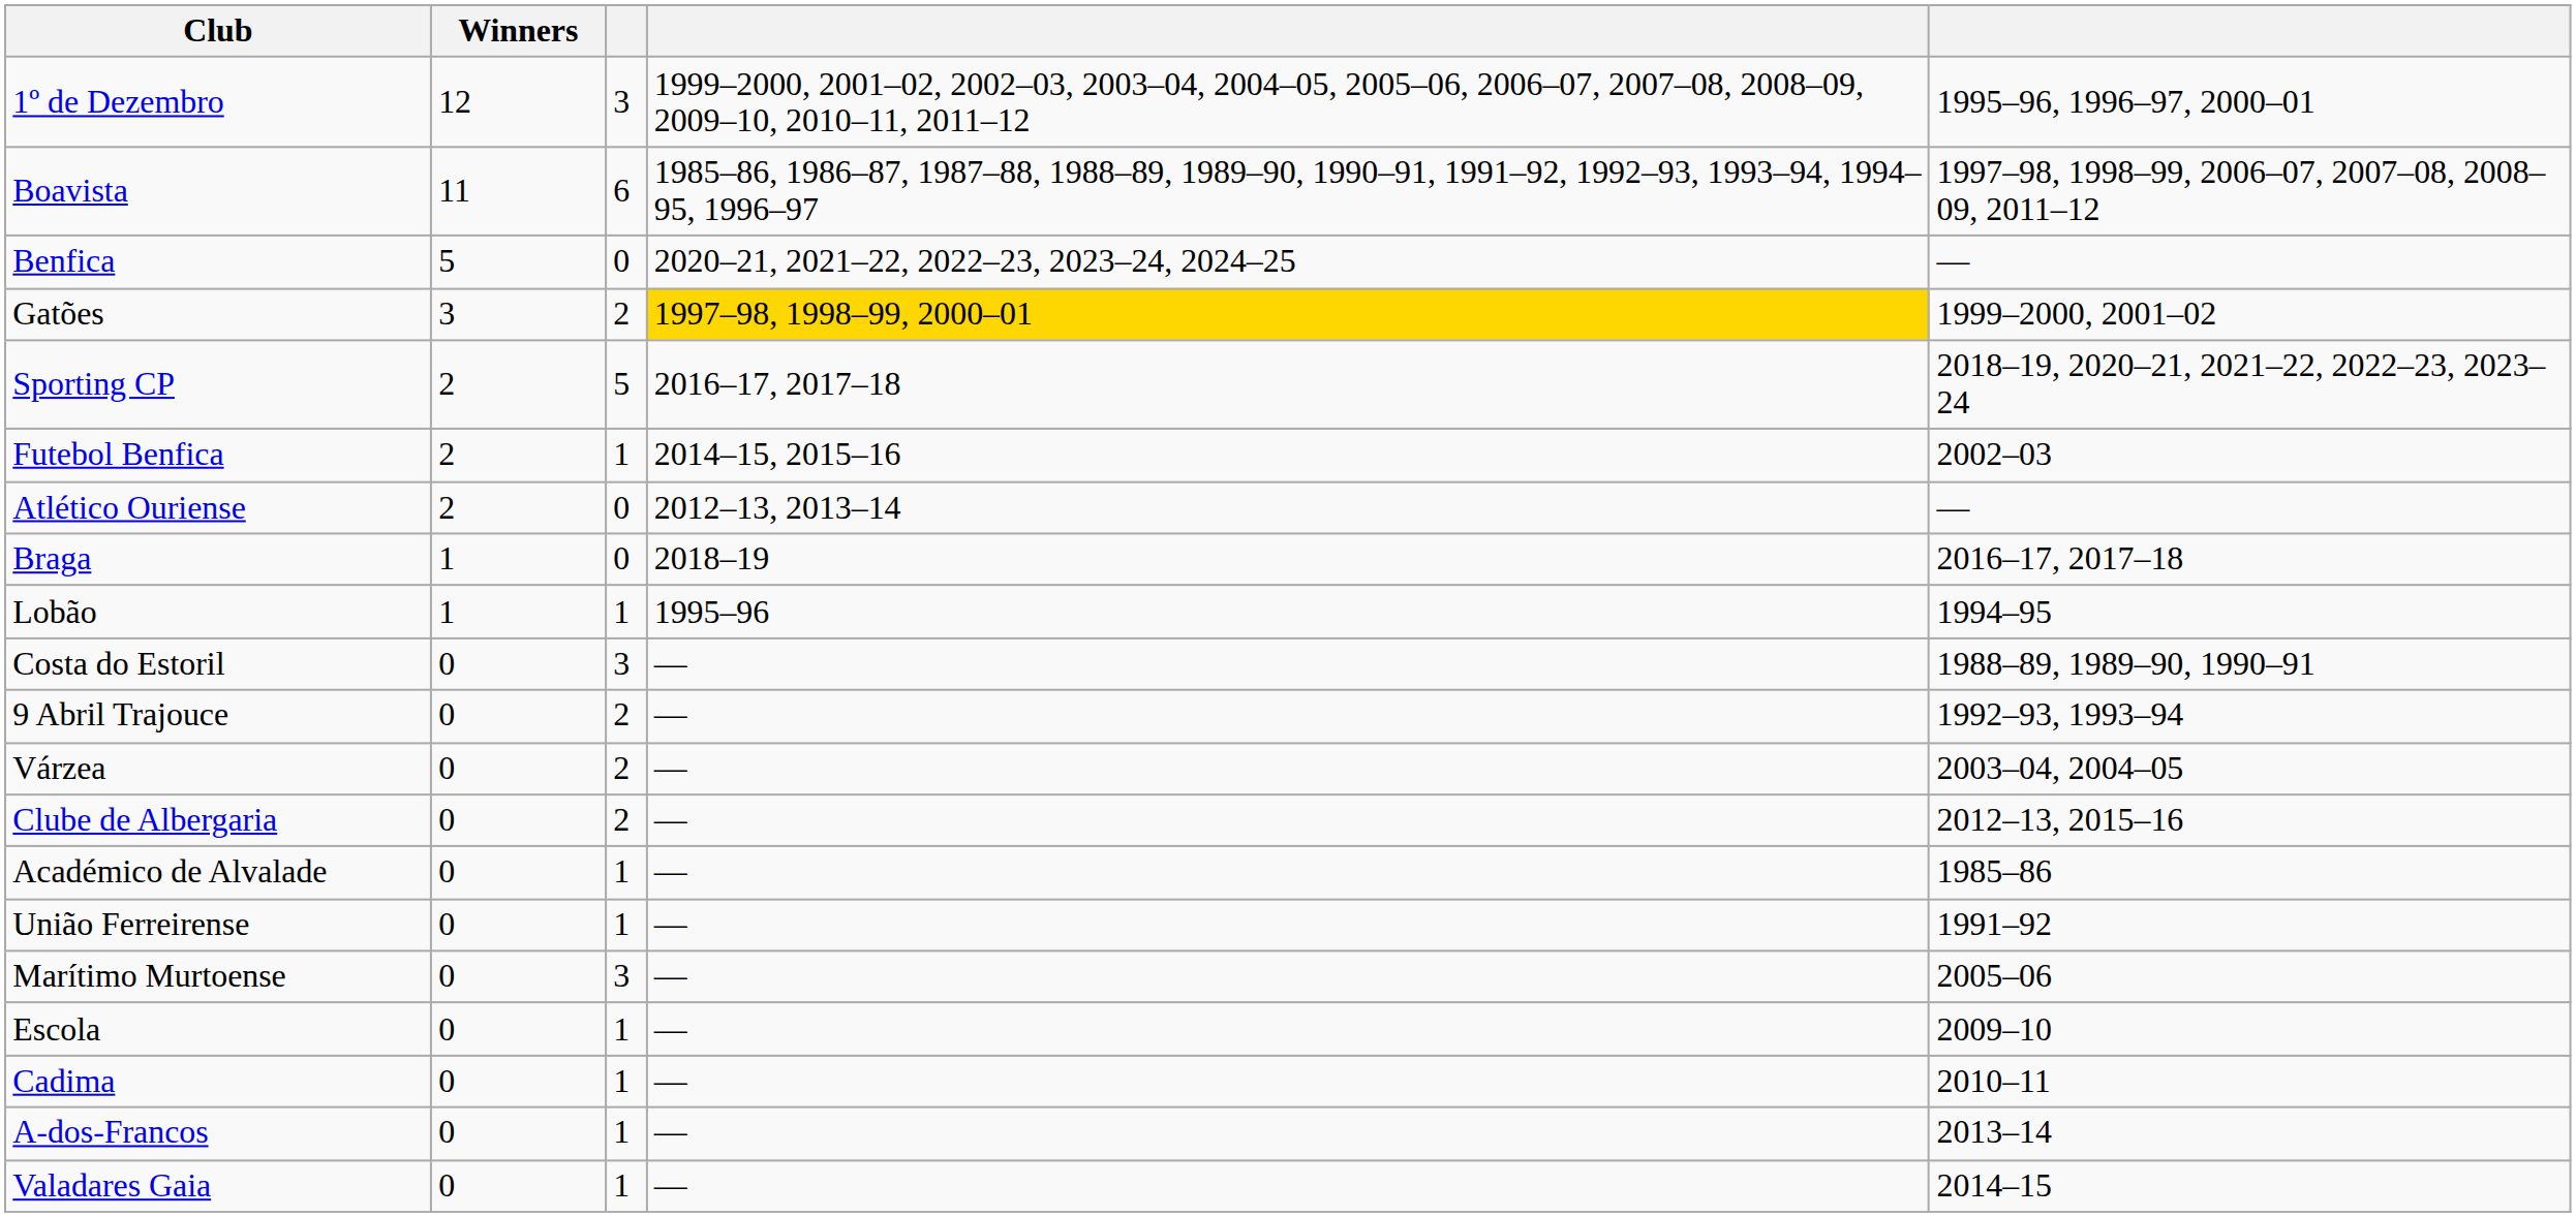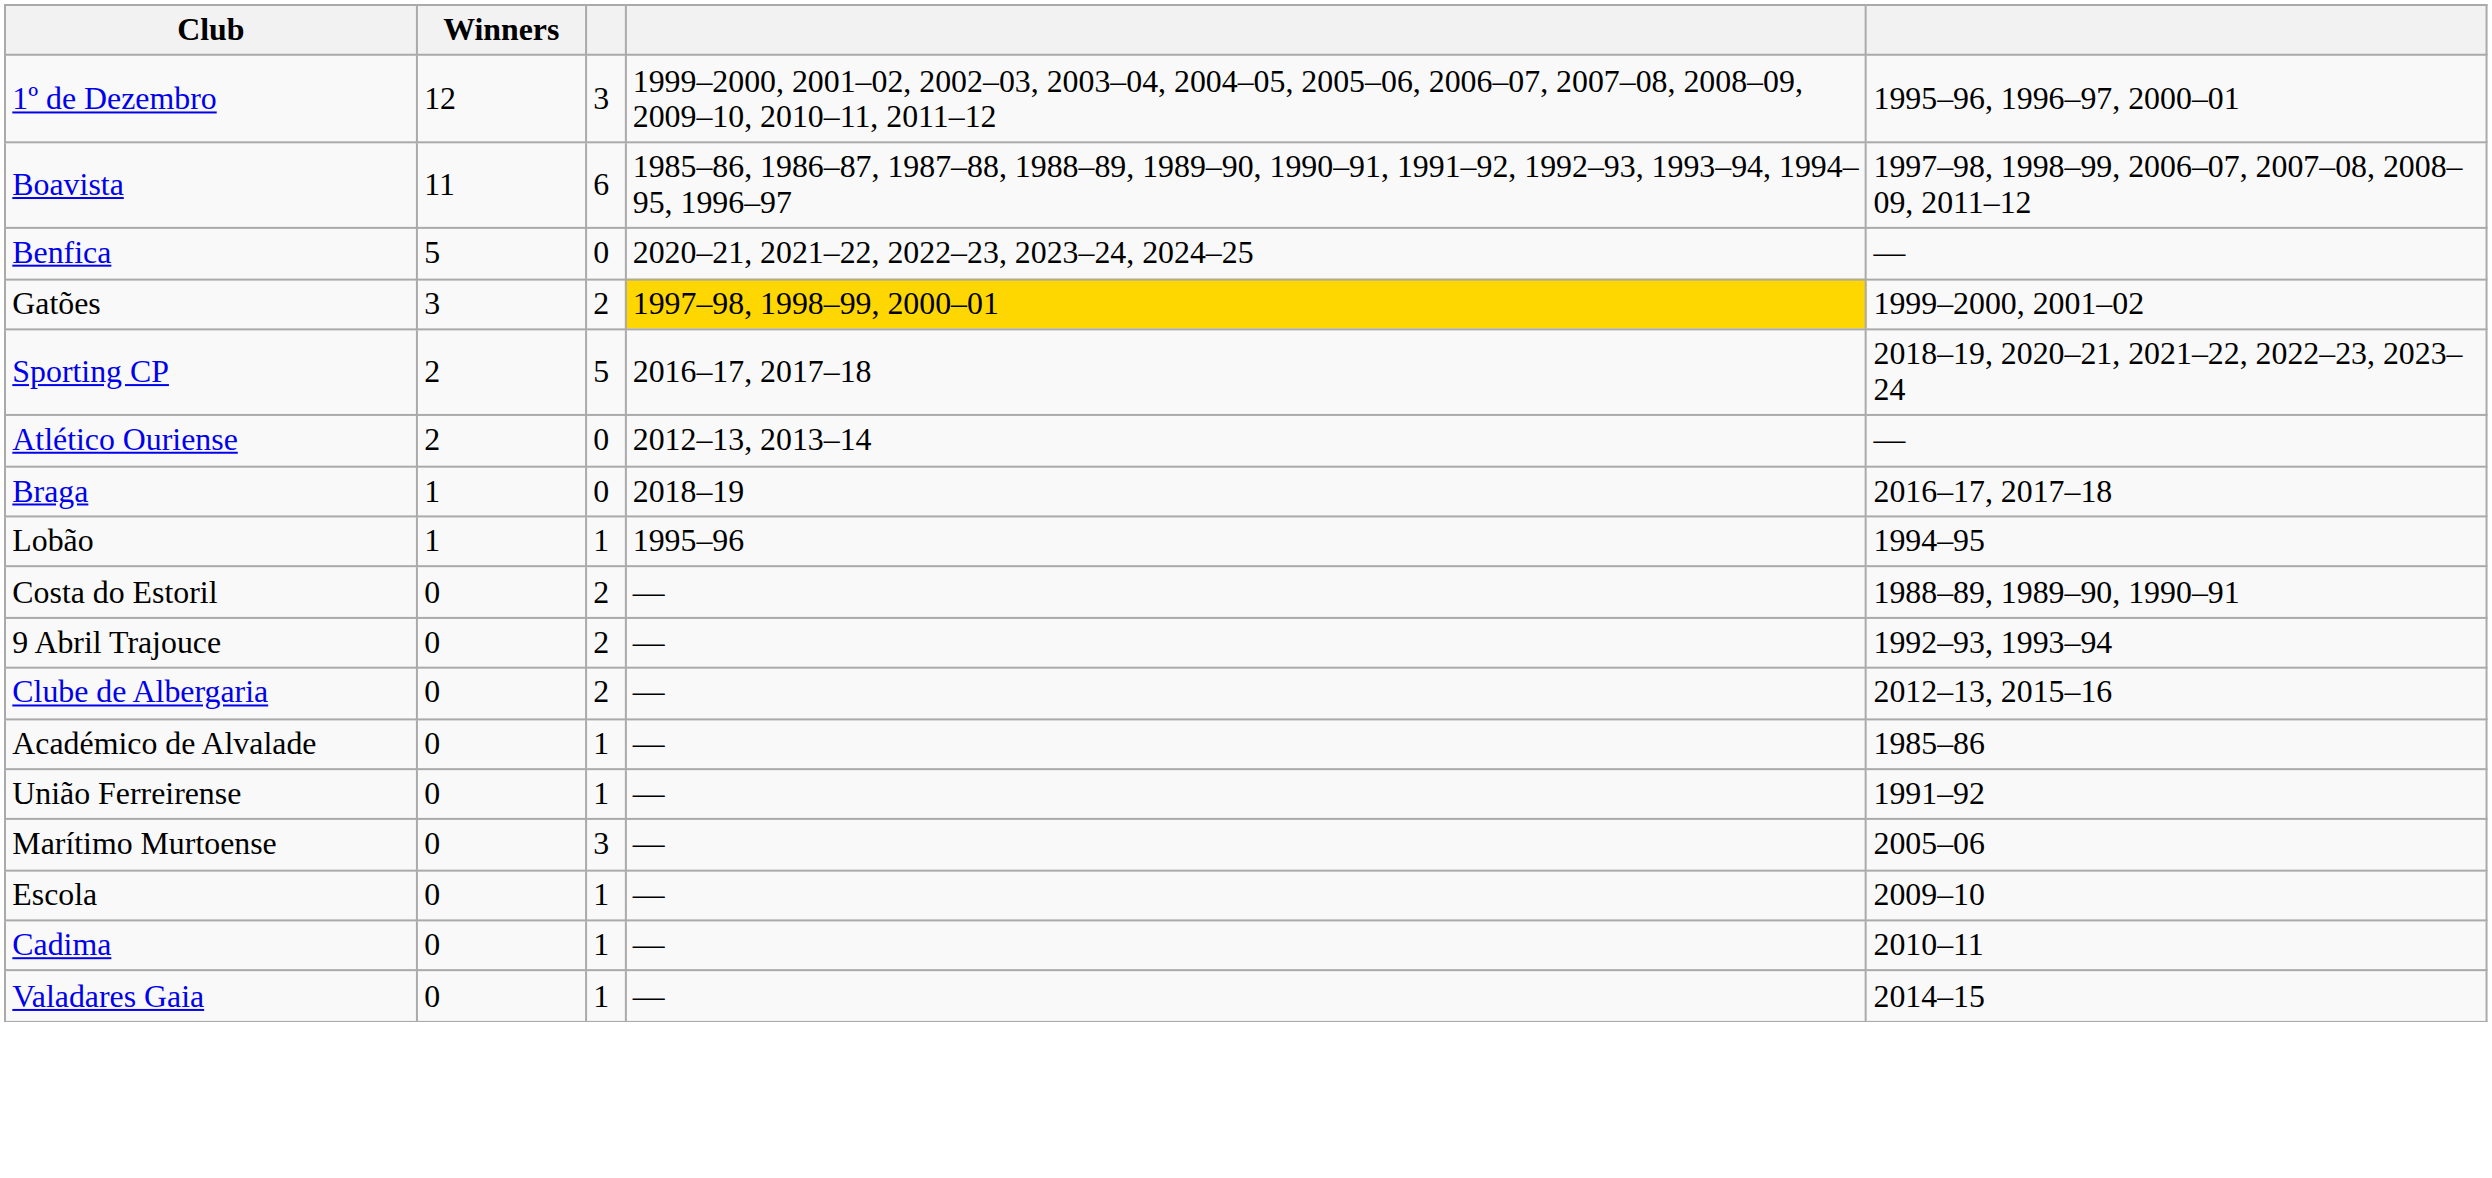- row: Futebol Benfica | 2 | 1 | 2014–15, 2015–16 | 2002–03
Costa do Estoril | column 3: 3 -> 2
- row: Várzea | 0 | 2 | — | 2003–04, 2004–05
- row: A-dos-Francos | 0 | 1 | — | 2013–14
